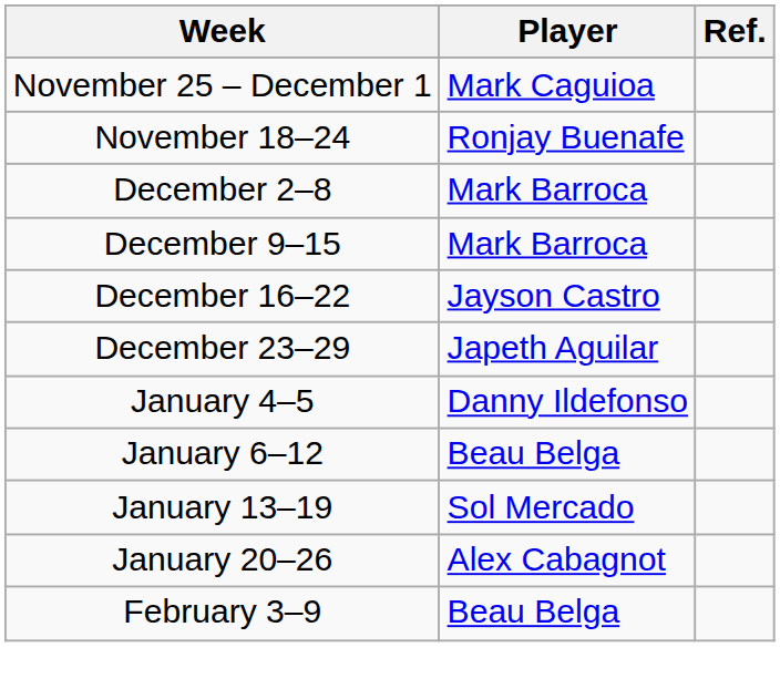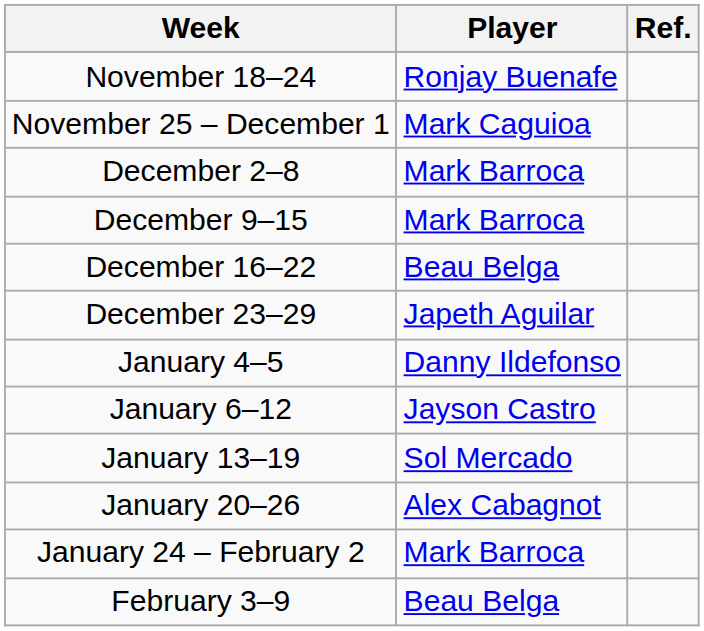rows swapped: November 18–24 <-> November 25 – December 1
December 16–22 | Player: Jayson Castro -> Beau Belga
January 6–12 | Player: Beau Belga -> Jayson Castro
+ row: January 24 – February 2 | Mark Barroca
